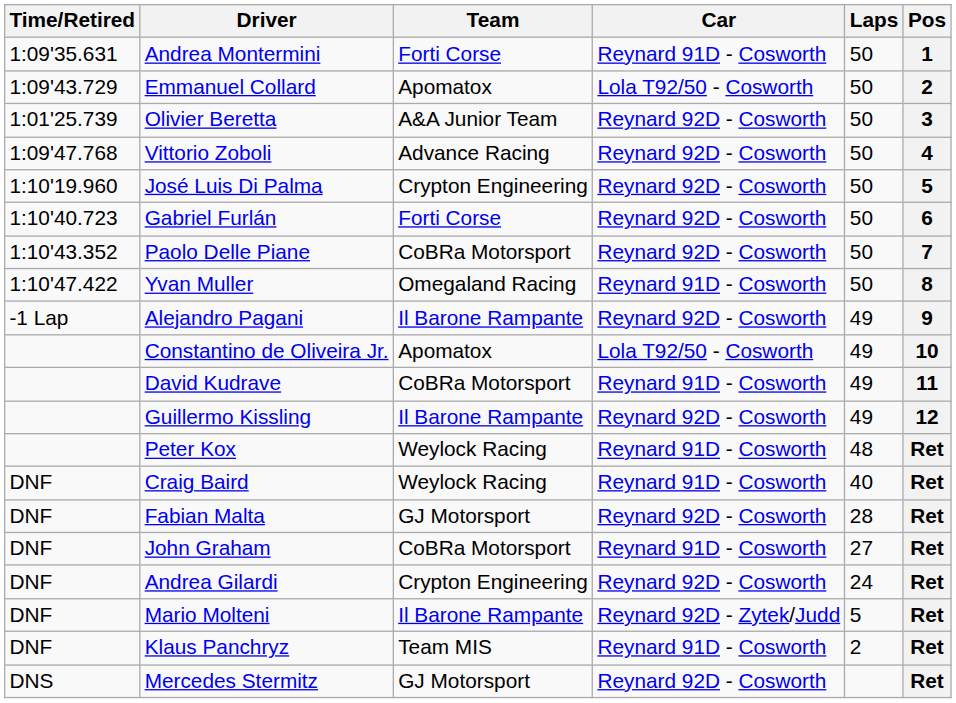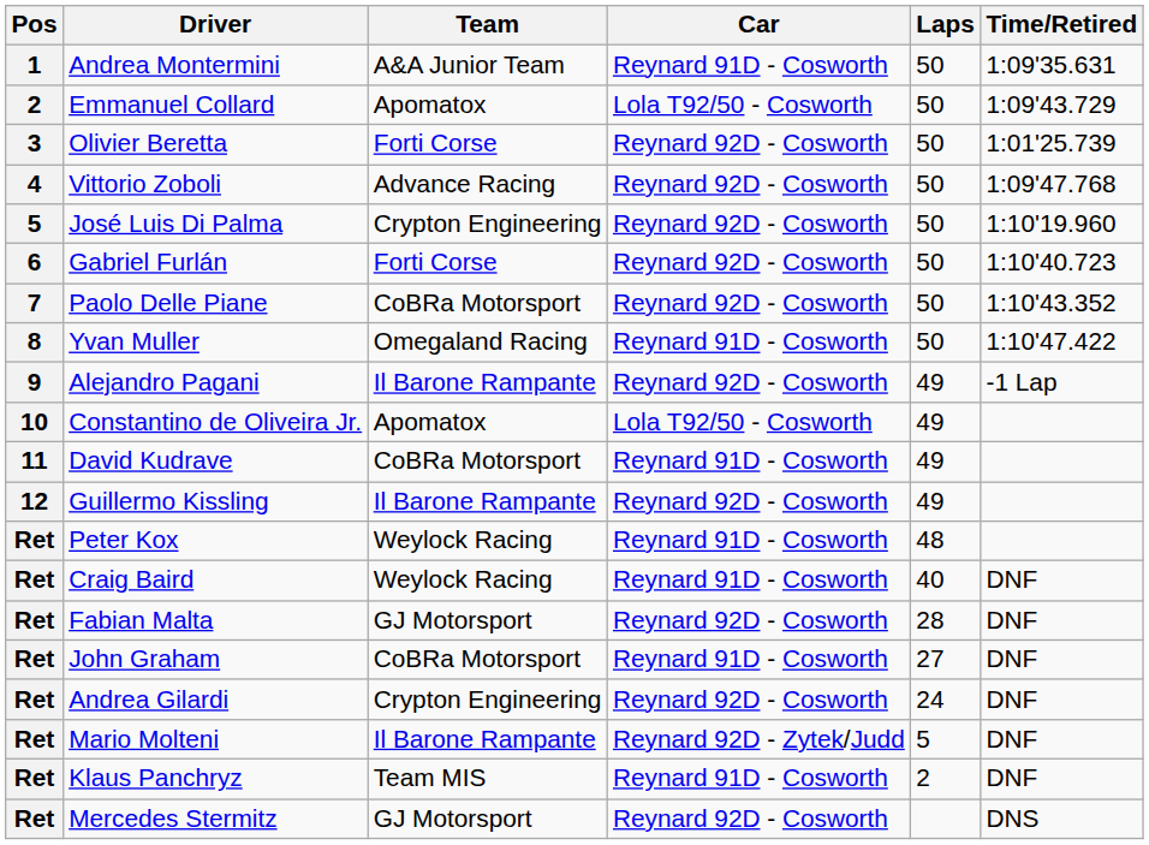columns swapped: Pos <-> Time/Retired
Andrea Montermini | Team: Forti Corse -> A&A Junior Team
Olivier Beretta | Team: A&A Junior Team -> Forti Corse
